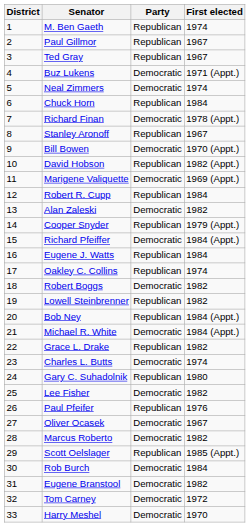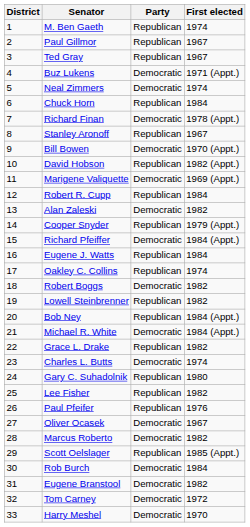Lee Fisher | Party: Democratic -> Republican
